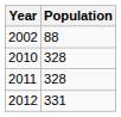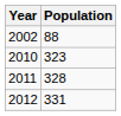2010 | Population: 328 -> 323
